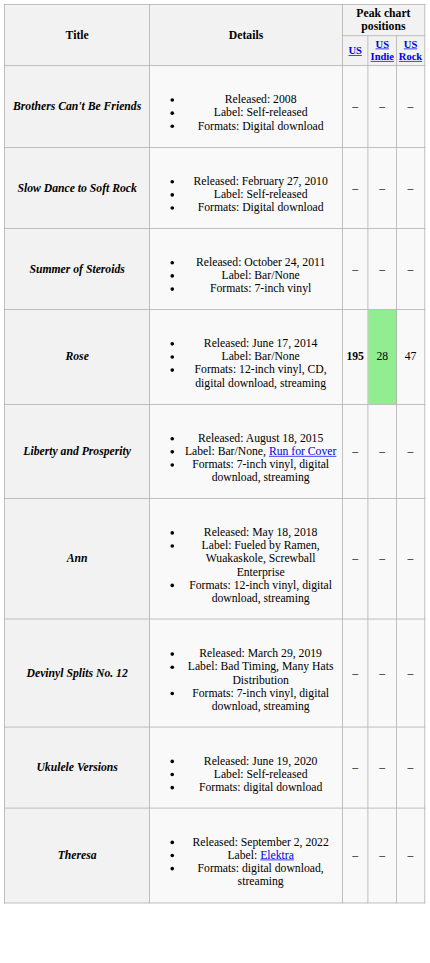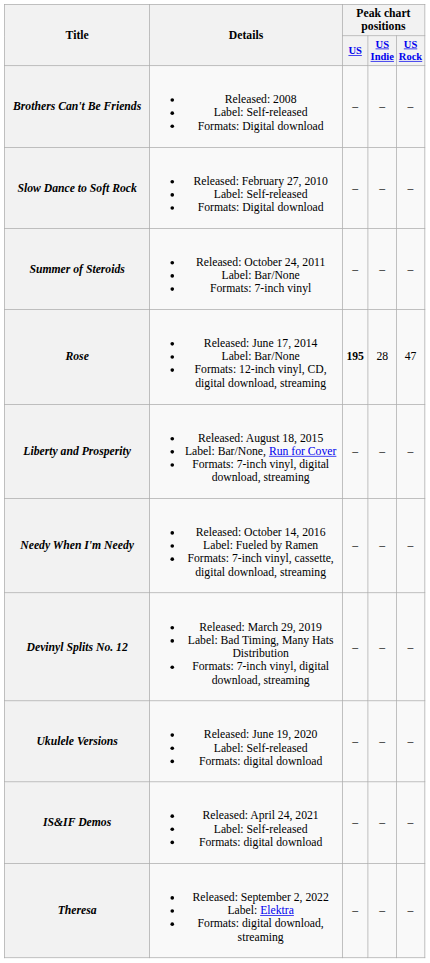Rose | Peak chart positions / US Indie: lightgreen background -> no background
+ row: Needy When I'm Needy | Released: October 14, 2016 Label: Fueled by Ramen Formats: 7-inch vinyl, cassette, digital download, streaming | – | – | –
- row: Ann | Released: May 18, 2018 Label: Fueled by Ramen, Wuakaskole, Screwball Enterprise Formats: 12-inch vinyl, digital download, streaming | – | – | –
+ row: IS&IF Demos | Released: April 24, 2021 Label: Self-released Formats: digital download | – | – | –
